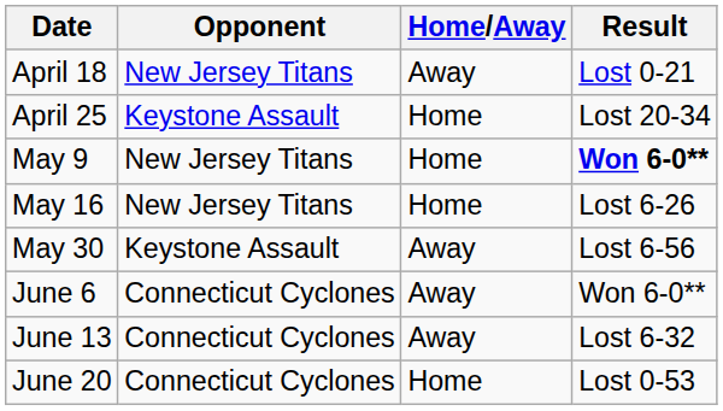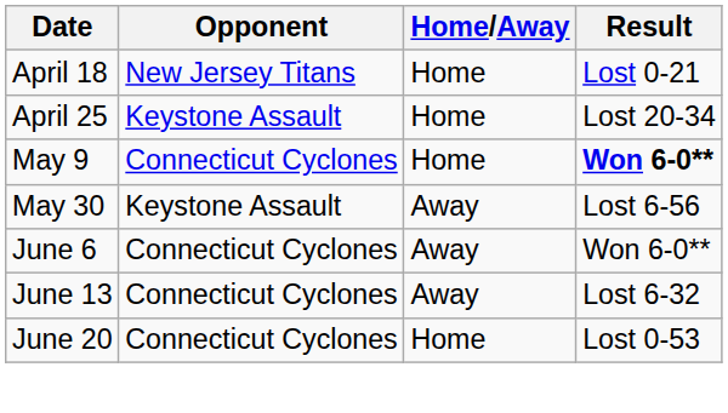April 18 | Home/Away: Away -> Home
May 9 | Opponent: New Jersey Titans -> Connecticut Cyclones
- row: May 16 | New Jersey Titans | Home | Lost 6-26
